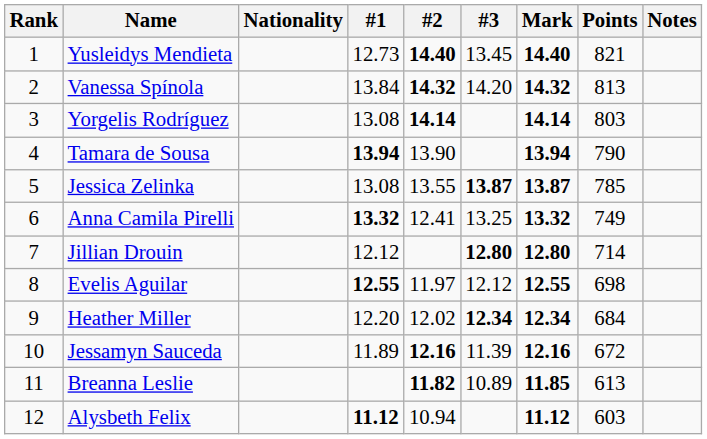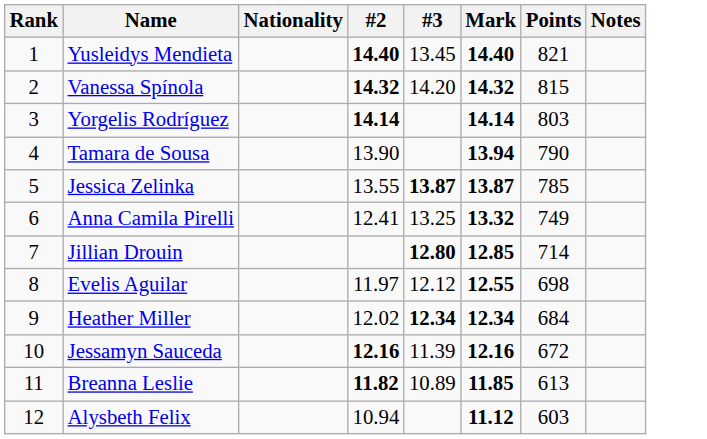- column: #1 | 12.73 | 13.84 | 13.08 | 13.94 | 13.08 | 13.32 | 12.12 | 12.55 | 12.20 | 11.89 | 11.12
Vanessa Spínola | Points: 813 -> 815
Jillian Drouin | Mark: 12.80 -> 12.85
